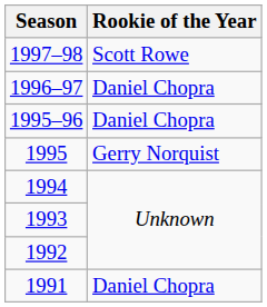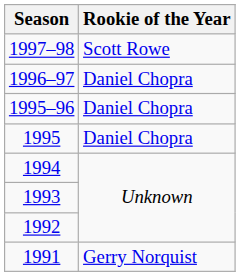1995 | Rookie of the Year: Gerry Norquist -> Daniel Chopra
1991 | Rookie of the Year: Daniel Chopra -> Gerry Norquist
